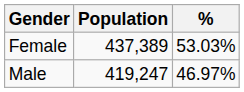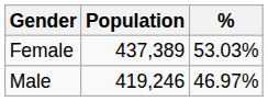Male | Population: 419,247 -> 419,246
